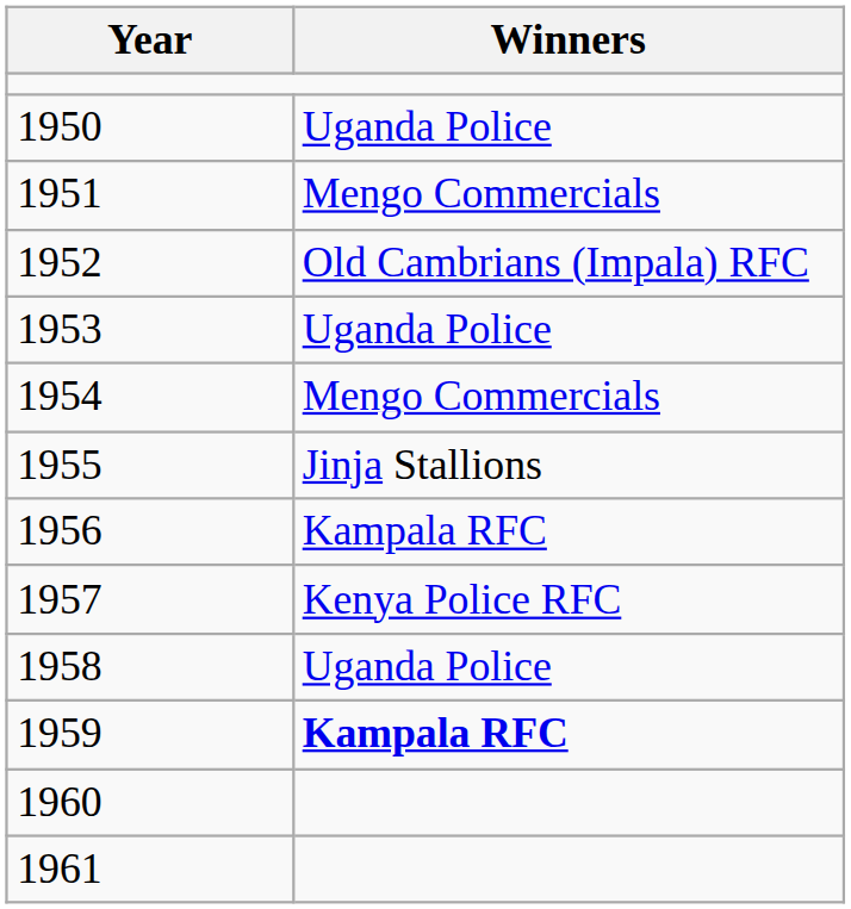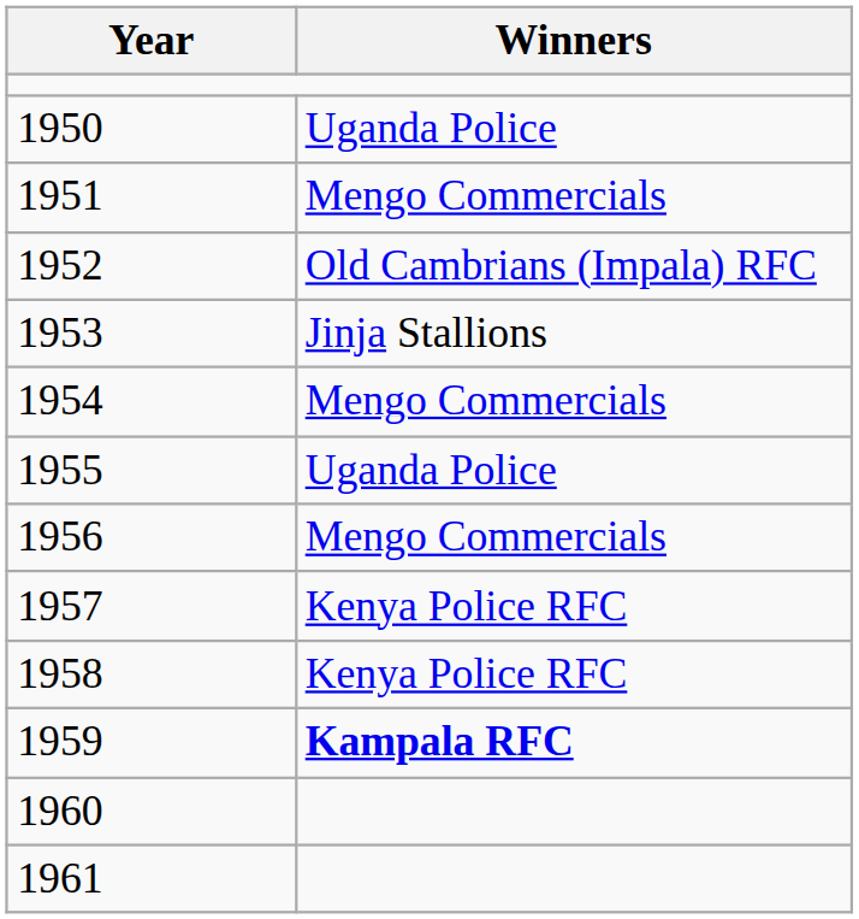1953 | Winners: Uganda Police -> Jinja Stallions
1955 | Winners: Jinja Stallions -> Uganda Police
1956 | Winners: Kampala RFC -> Mengo Commercials
1958 | Winners: Uganda Police -> Kenya Police RFC
